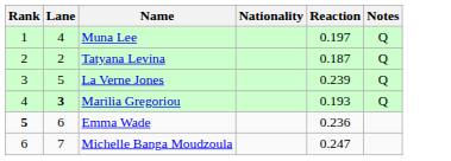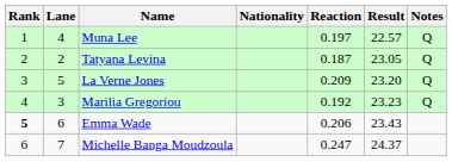+ column: Result | 22.57 | 23.05 | 23.20 | 23.23 | 23.43 | 24.37
La Verne Jones | Reaction: 0.239 -> 0.209
Marilia Gregoriou | Lane: bold -> normal
Marilia Gregoriou | Reaction: 0.193 -> 0.192
Emma Wade | Reaction: 0.236 -> 0.206
